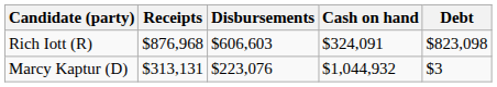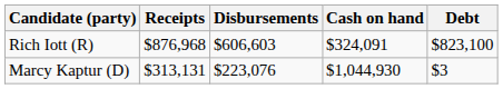Rich Iott (R) | Debt: $823,098 -> $823,100
Marcy Kaptur (D) | Cash on hand: $1,044,932 -> $1,044,930
